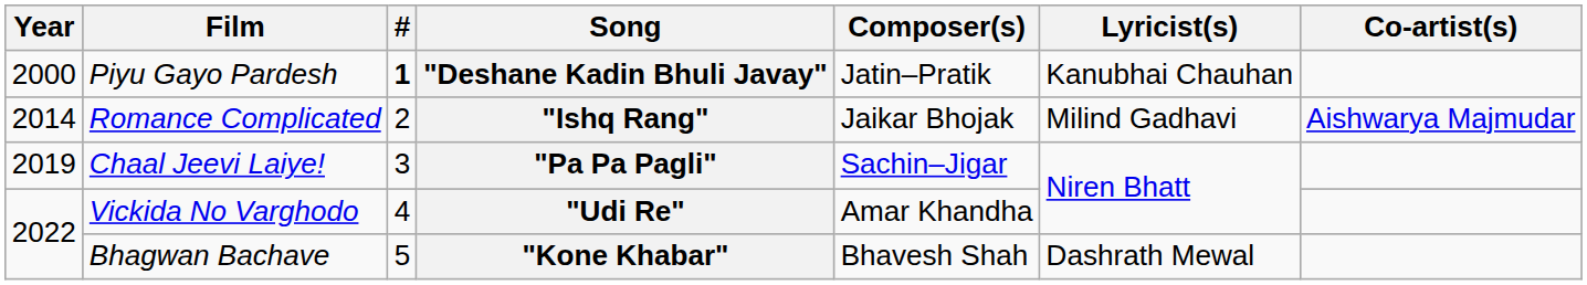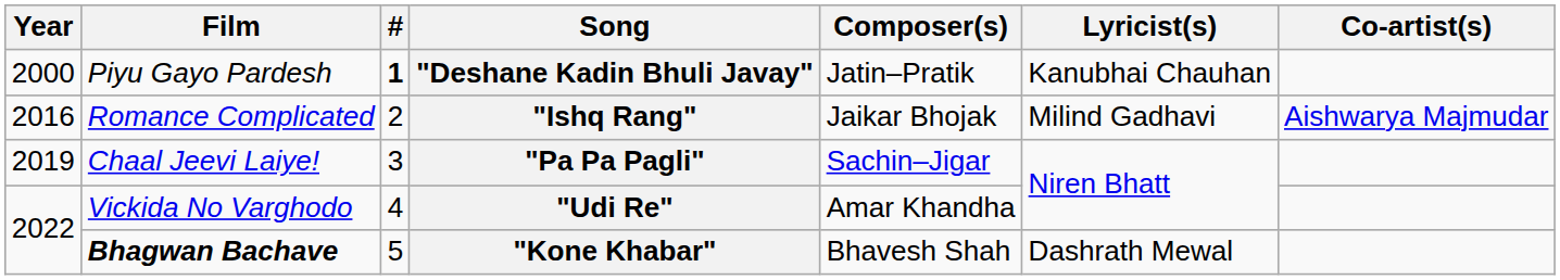"Ishq Rang" | Year: 2014 -> 2016
"Kone Khabar" | Film: normal -> bold
